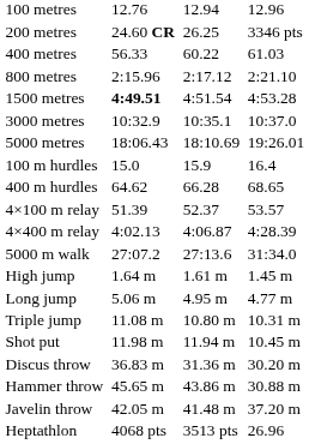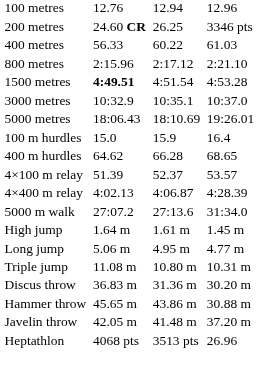- row: Shot put | 11.98 m | 11.94 m | 10.45 m
